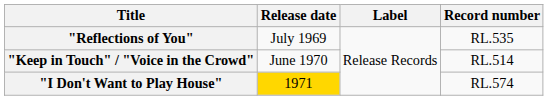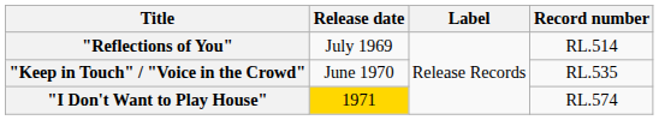"Reflections of You" | Record number: RL.535 -> RL.514
"Keep in Touch" / "Voice in the Crowd" | Record number: RL.514 -> RL.535
